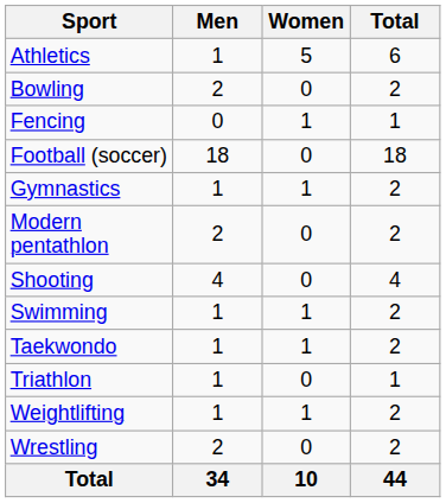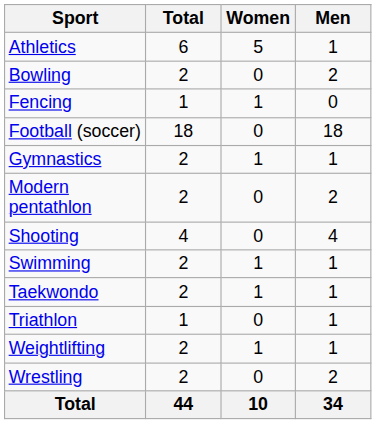columns swapped: Men <-> Total
